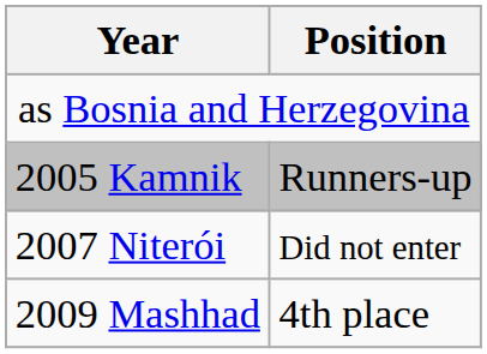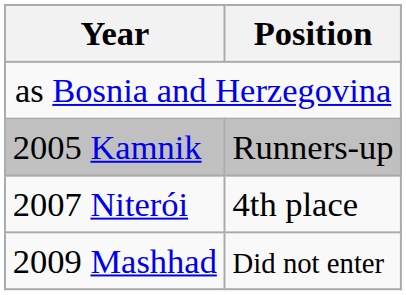2007 Niterói | Position: Did not enter -> 4th place
2009 Mashhad | Position: 4th place -> Did not enter
